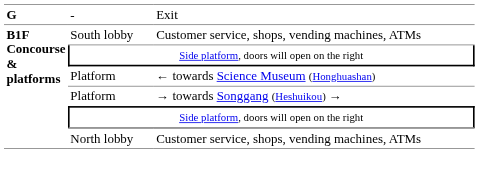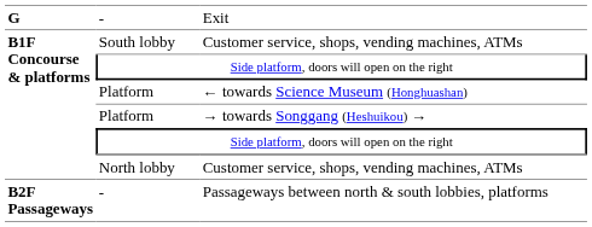+ row: B2F Passageways | - | Passageways between north & south lobbies, platforms
